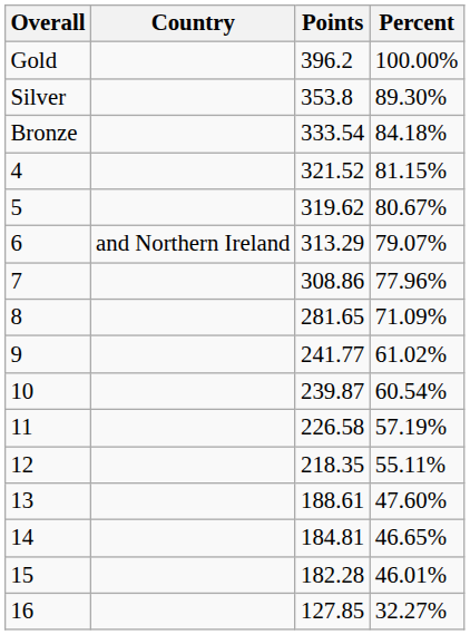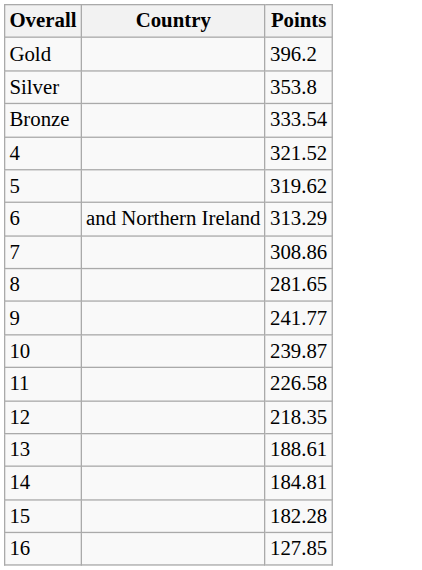- column: Percent | 100.00% | 89.30% | 84.18% | 81.15% | 80.67% | 79.07% | 77.96% | 71.09% | 61.02% | 60.54% | 57.19% | 55.11% | 47.60% | 46.65% | 46.01% | 32.27%
